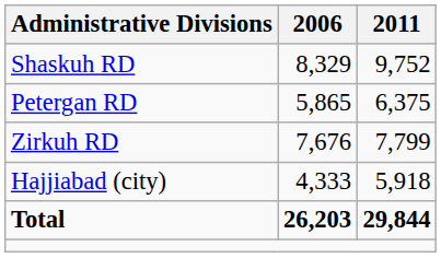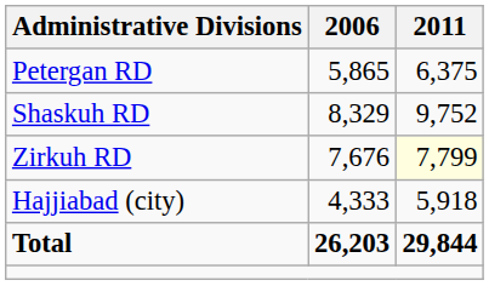rows swapped: Petergan RD <-> Shaskuh RD
Zirkuh RD | 2011: no background -> lightyellow background
